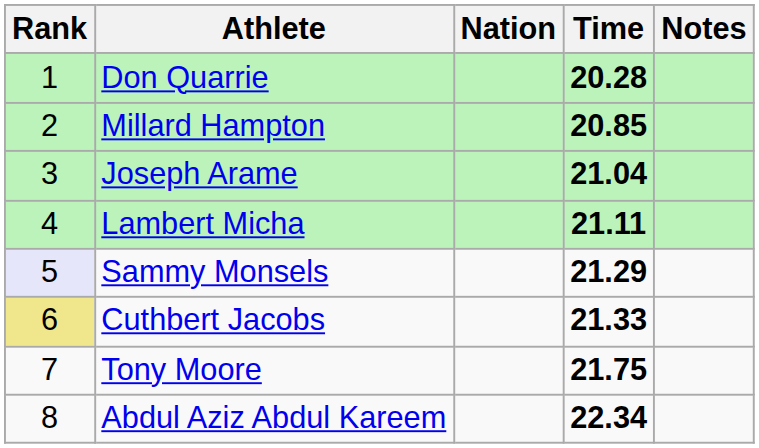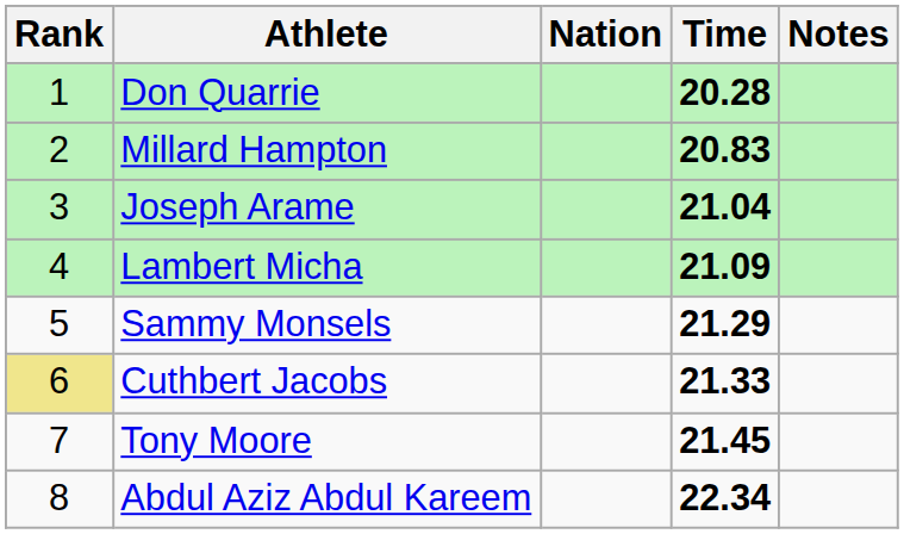Millard Hampton | Time: 20.85 -> 20.83
Lambert Micha | Time: 21.11 -> 21.09
Sammy Monsels | Rank: lavender background -> no background
Tony Moore | Time: 21.75 -> 21.45
